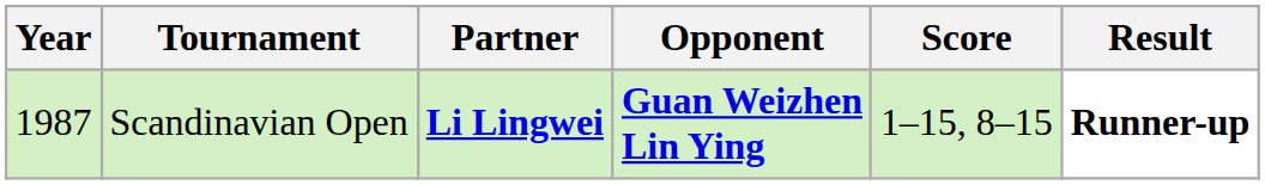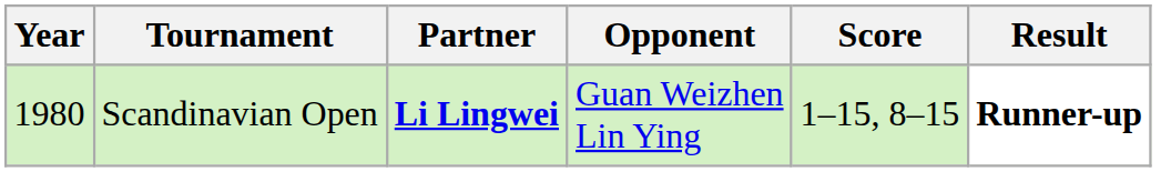Scandinavian Open | Year: 1987 -> 1980
Scandinavian Open | Opponent: bold -> normal
